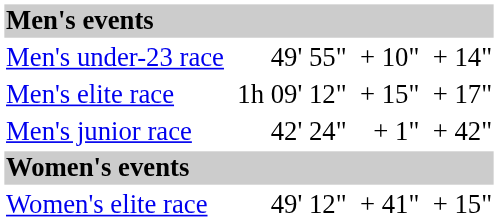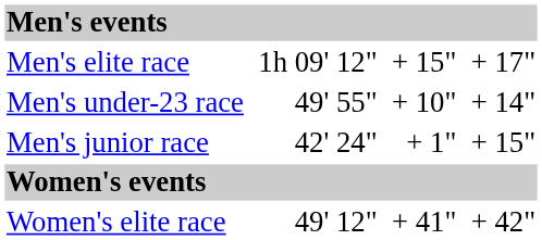rows swapped: Men's elite race <-> Men's under-23 race
Men's junior race | column 7: + 42" -> + 15"
Women's elite race | column 7: + 15" -> + 42"
